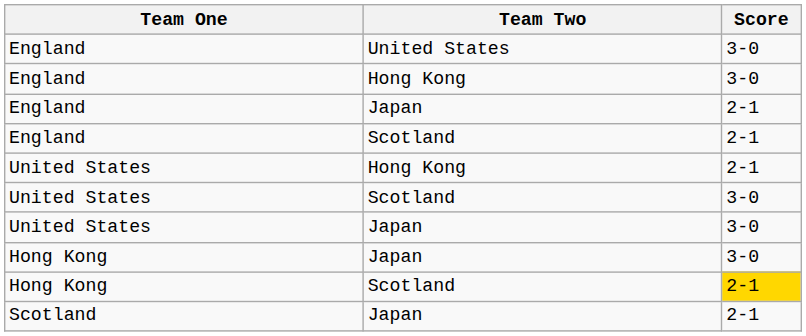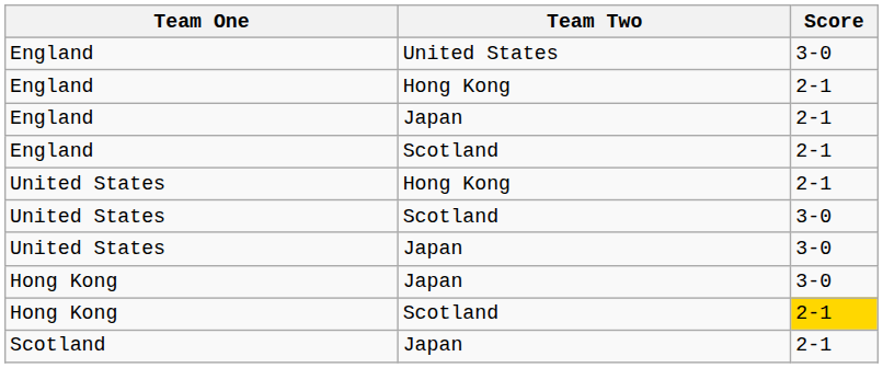England / Hong Kong | Score: 3-0 -> 2-1
